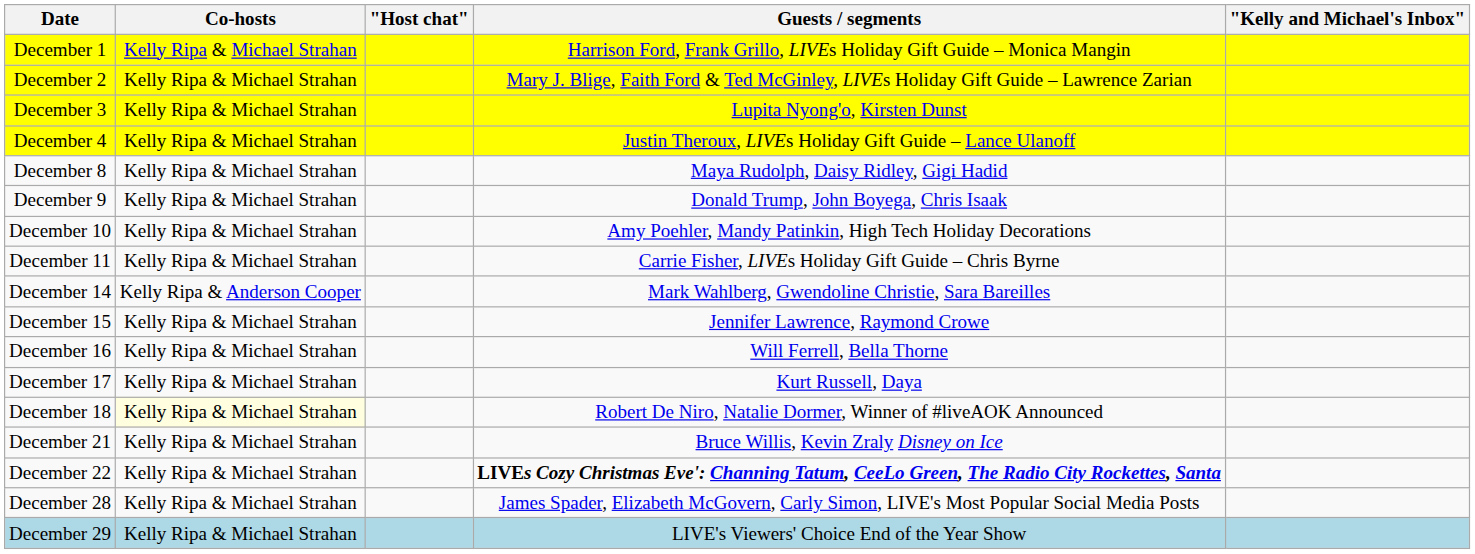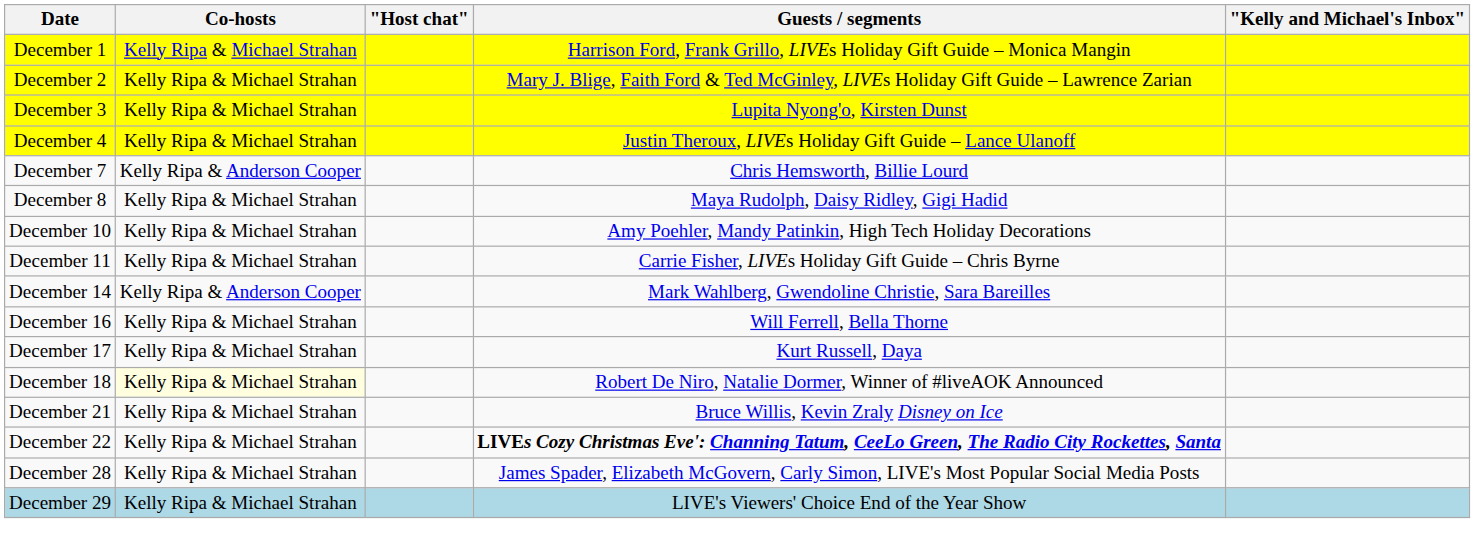+ row: December 7 | Kelly Ripa & Anderson Cooper | Chris Hemsworth, Billie Lourd
- row: December 9 | Kelly Ripa & Michael Strahan | Donald Trump, John Boyega, Chris Isaak
- row: December 15 | Kelly Ripa & Michael Strahan | Jennifer Lawrence, Raymond Crowe
